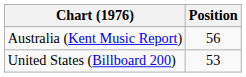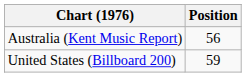United States (Billboard 200) | Position: 53 -> 59
